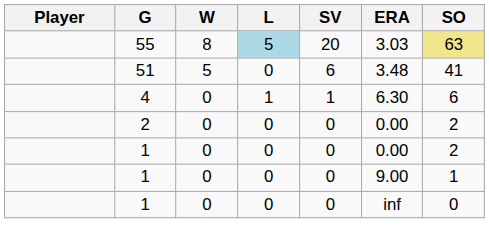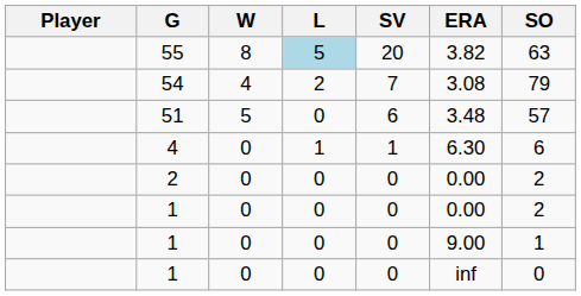55 | ERA: 3.03 -> 3.82
55 | SO: khaki background -> no background
+ row: 54 | 4 | 2 | 7 | 3.08 | 79
51 | SO: 41 -> 57
